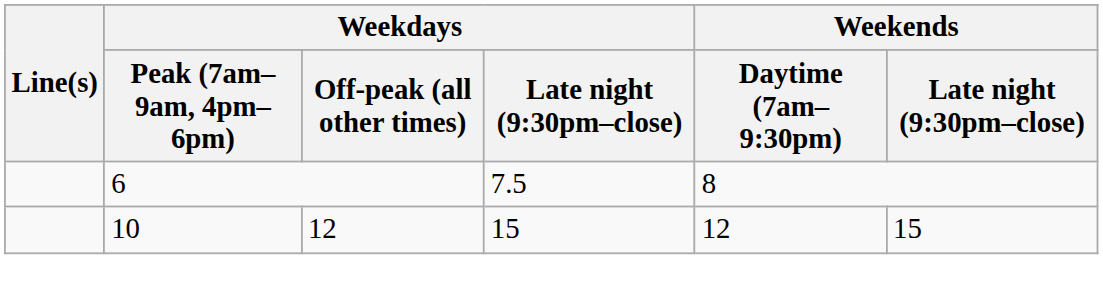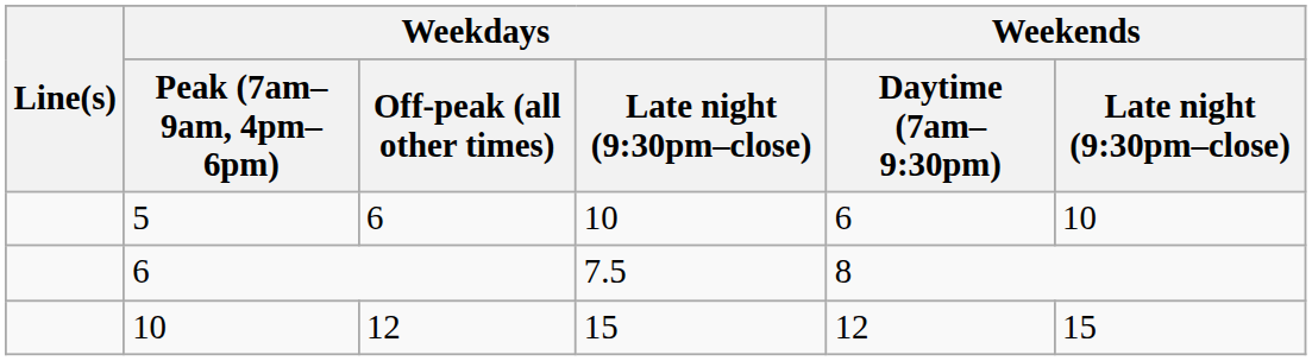+ row: 5 | 6 | 10 | 6 | 10
